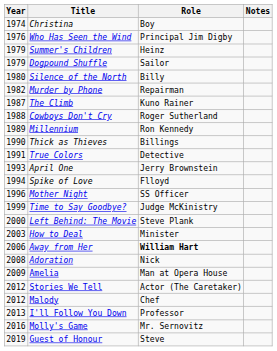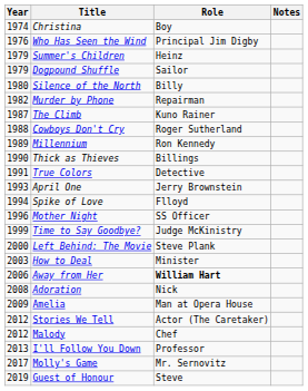Molly's Game | Year: 2016 -> 2017
